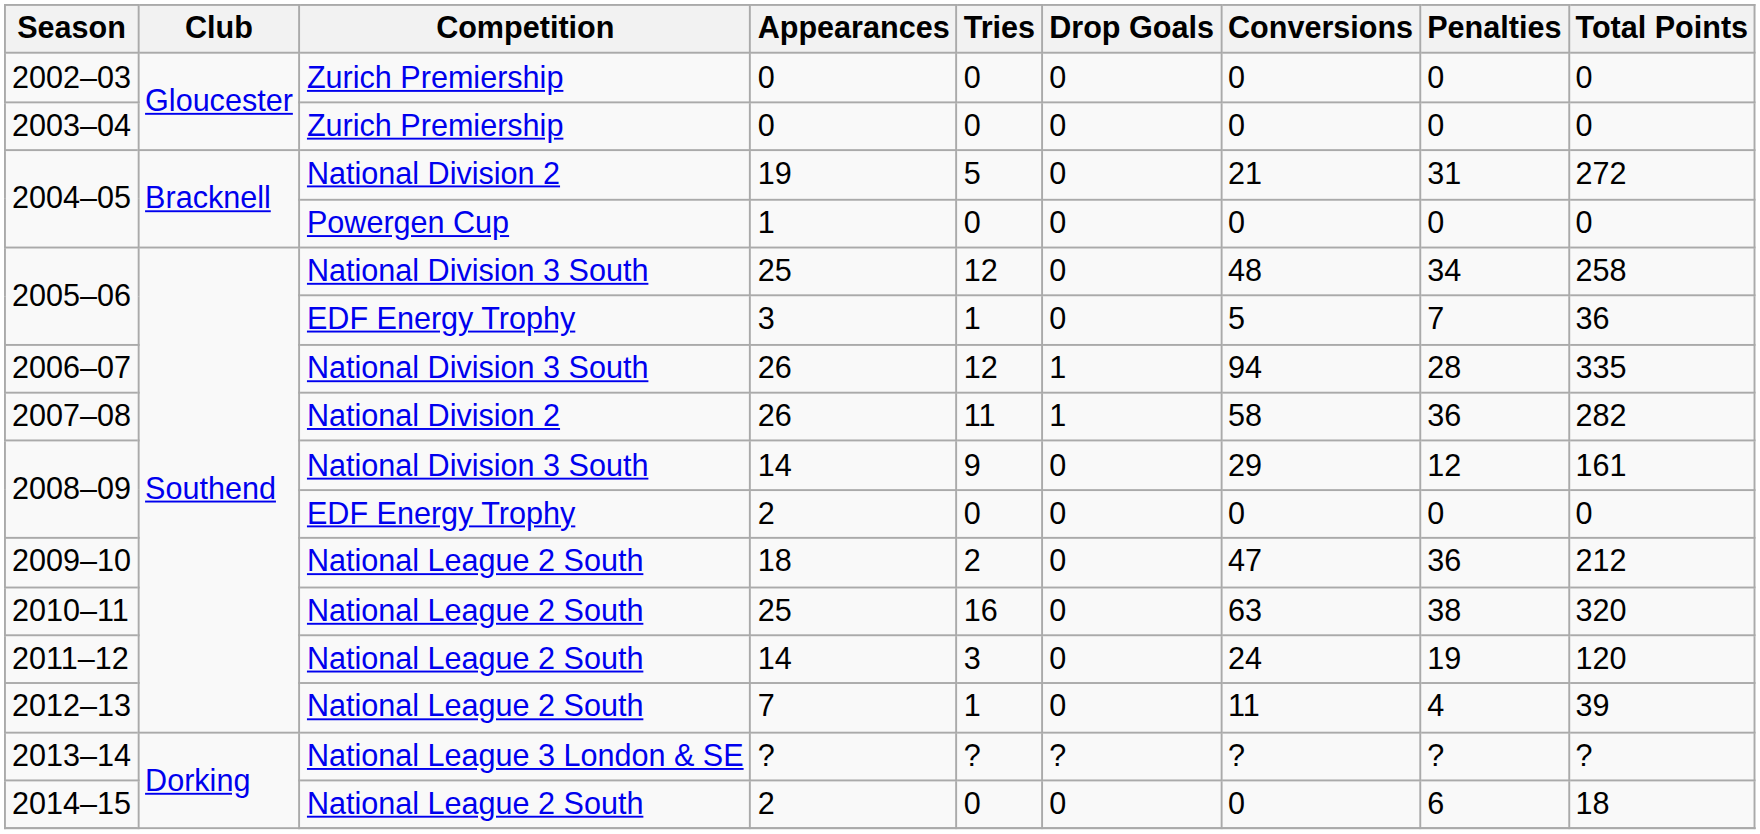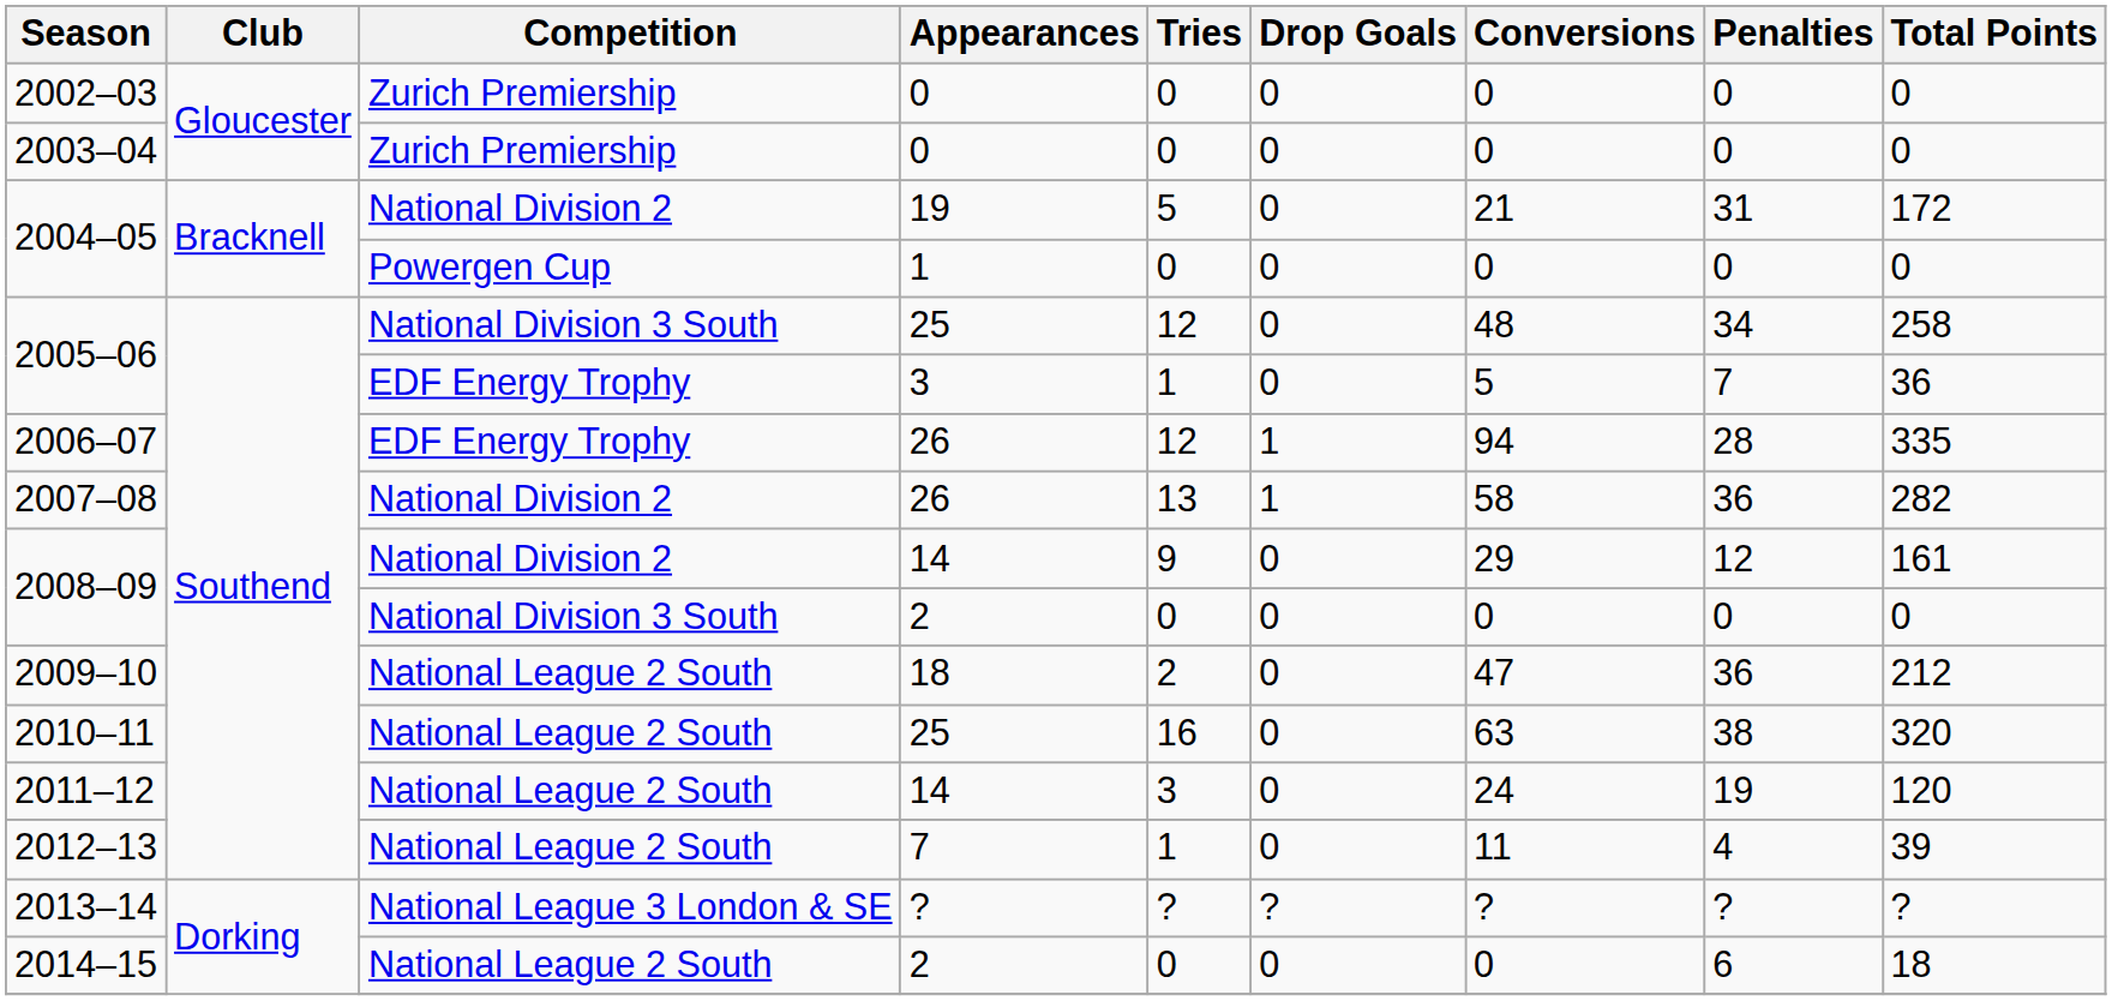2004–05 / 19 | Total Points: 272 -> 172
2006–07 | Competition: National Division 3 South -> EDF Energy Trophy
2007–08 | Tries: 11 -> 13
2008–09 / 14 | Competition: National Division 3 South -> National Division 2
2008–09 / 2 | Competition: EDF Energy Trophy -> National Division 3 South
